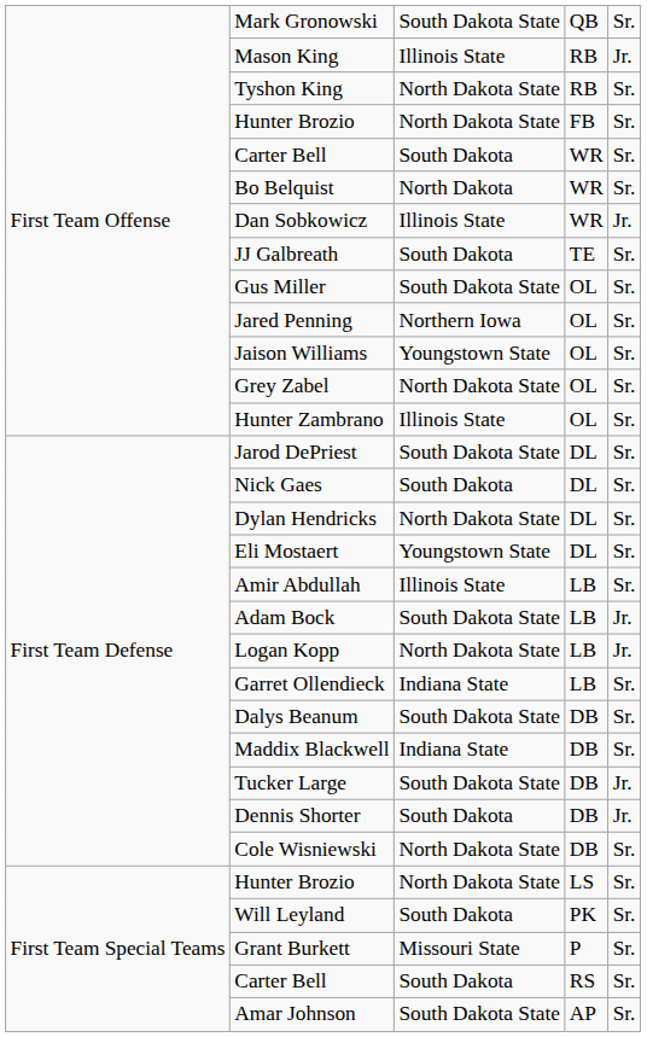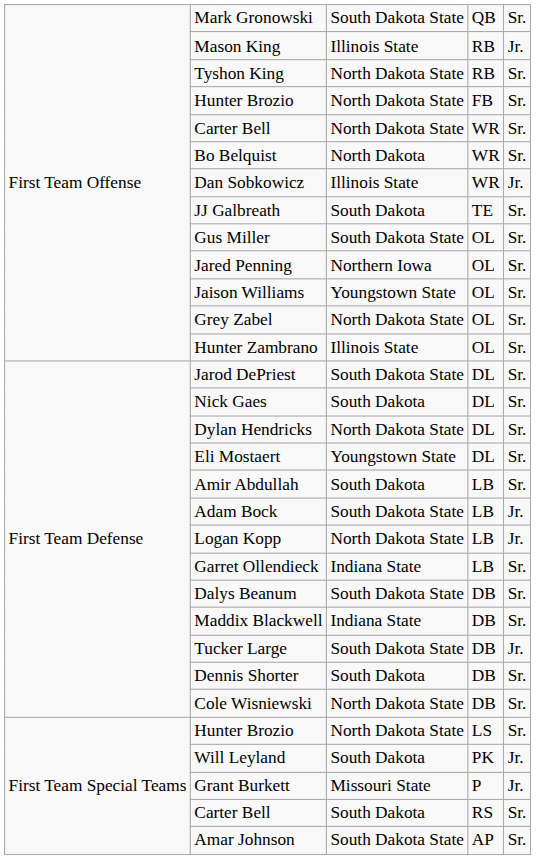Carter Bell / WR | column 3: South Dakota -> North Dakota State
Amir Abdullah | column 3: Illinois State -> South Dakota
Dennis Shorter | column 5: Jr. -> Sr.
Will Leyland | column 5: Sr. -> Jr.
Grant Burkett | column 5: Sr. -> Jr.
